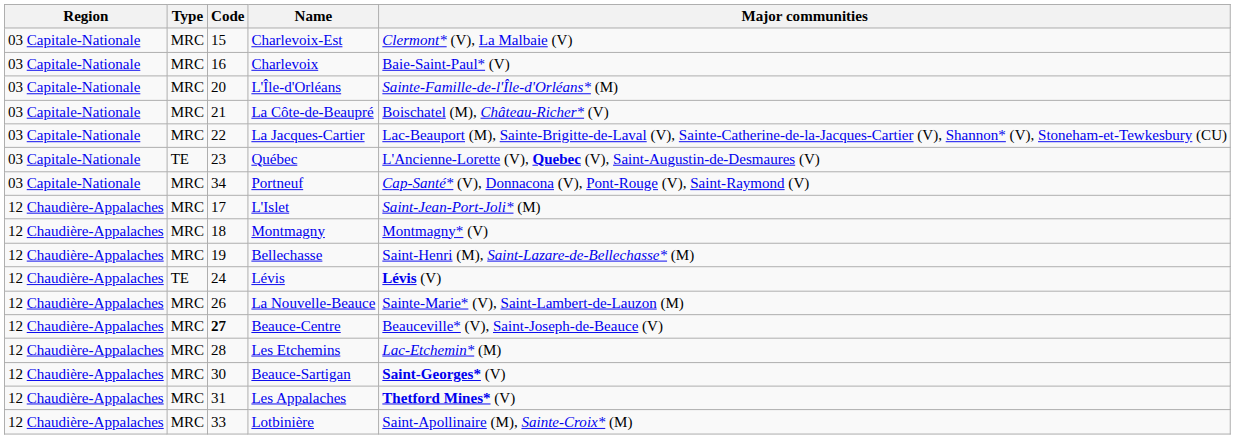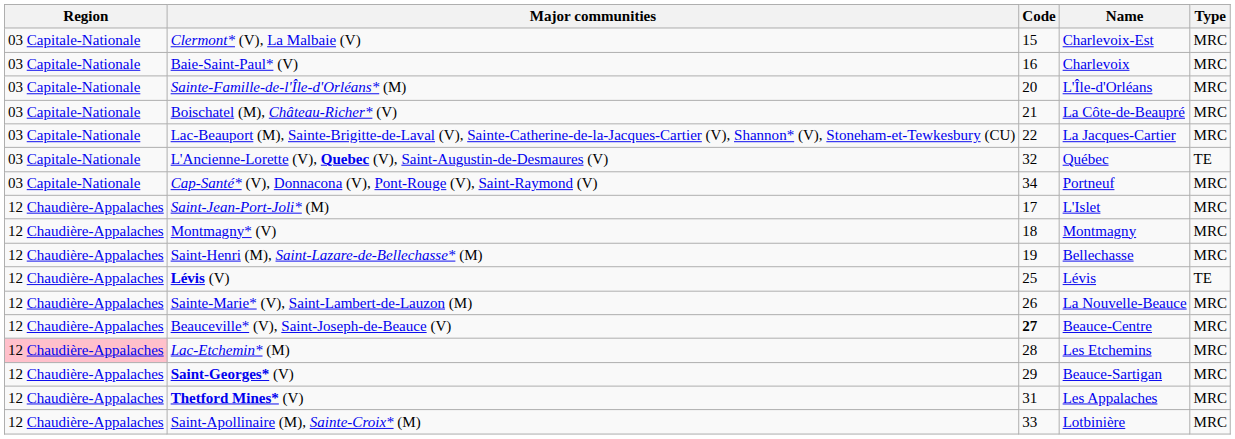columns swapped: Type <-> Major communities
Québec | Code: 23 -> 32
Lévis | Code: 24 -> 25
Les Etchemins | Region: no background -> pink background
Beauce-Sartigan | Code: 30 -> 29
